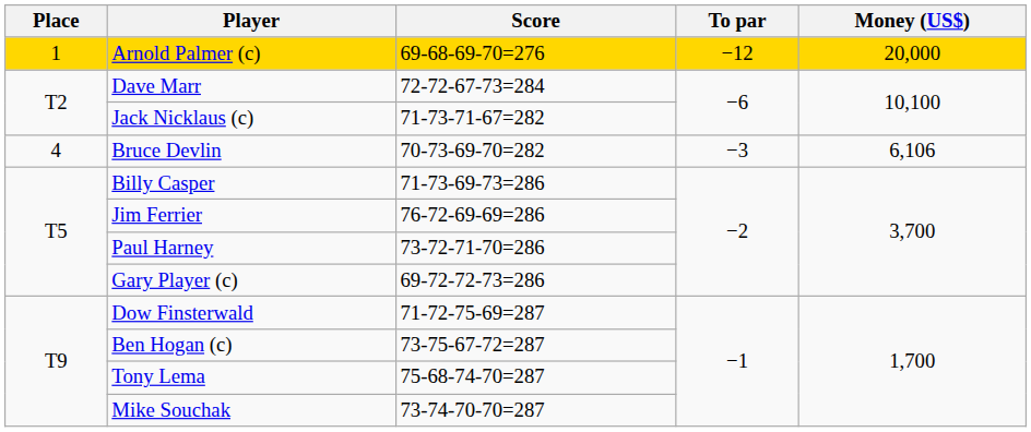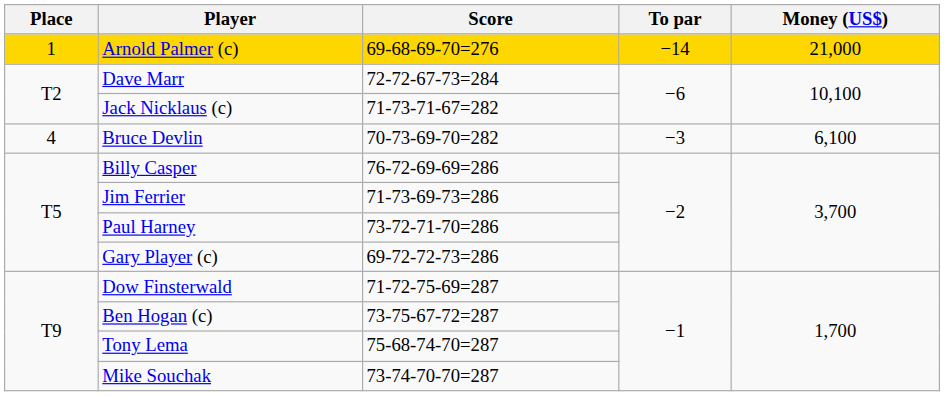Arnold Palmer (c) | To par: −12 -> −14
Arnold Palmer (c) | Money (US$): 20,000 -> 21,000
Bruce Devlin | Money (US$): 6,106 -> 6,100
Billy Casper | Score: 71-73-69-73=286 -> 76-72-69-69=286
Jim Ferrier | Score: 76-72-69-69=286 -> 71-73-69-73=286
